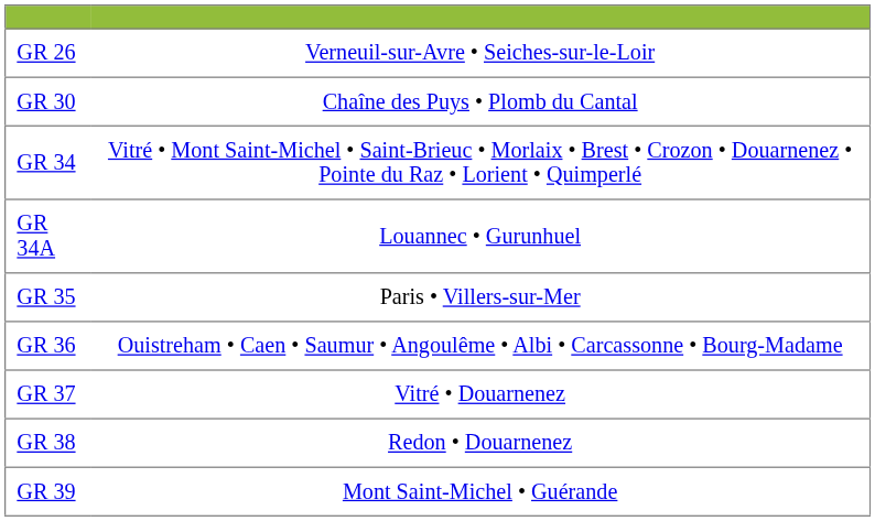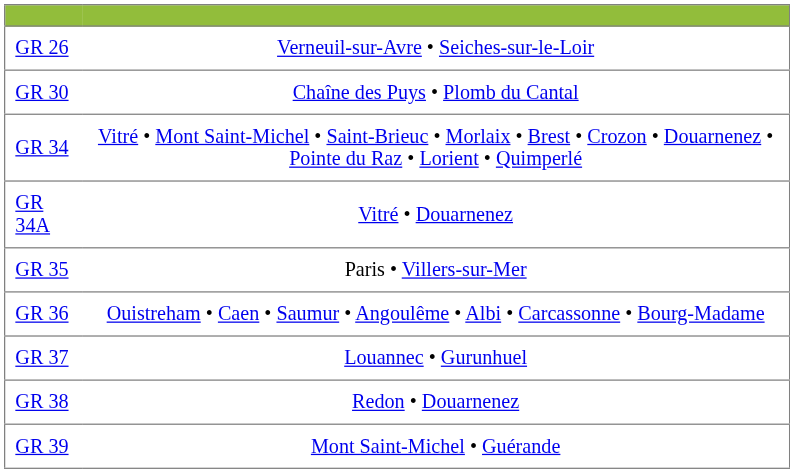GR 34A | column 2: Louannec • Gurunhuel -> Vitré • Douarnenez
GR 37 | column 2: Vitré • Douarnenez -> Louannec • Gurunhuel
